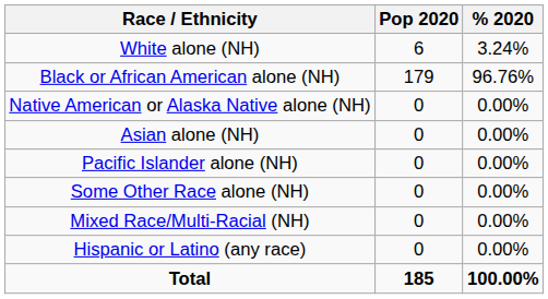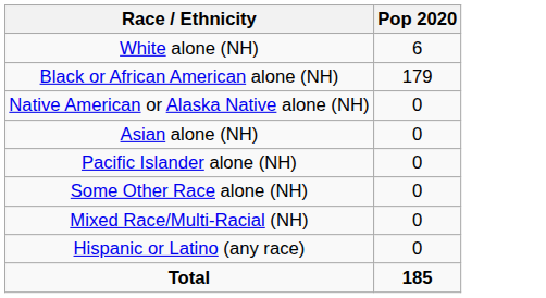- column: % 2020 | 3.24% | 96.76% | 0.00% | 0.00% | 0.00% | 0.00% | 0.00% | 0.00% | 100.00%
